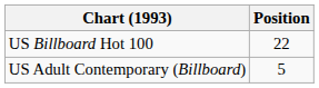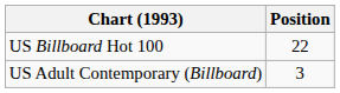US Adult Contemporary (Billboard) | Position: 5 -> 3
